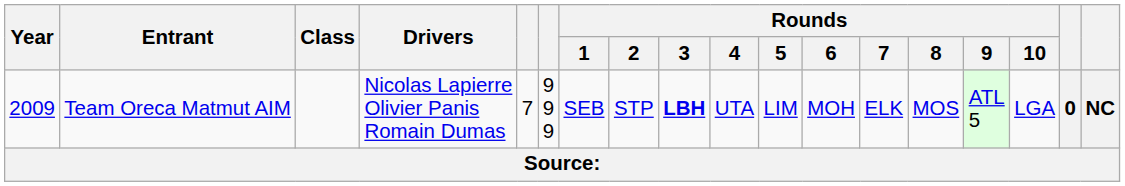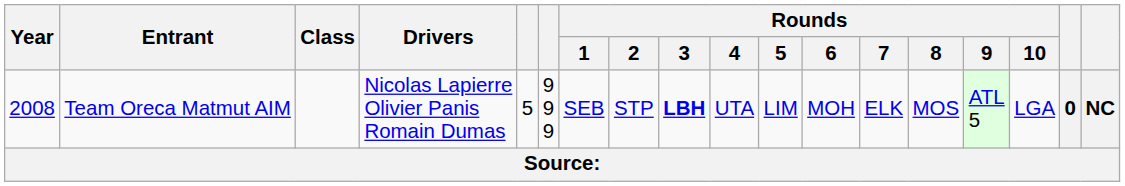Team Oreca Matmut AIM | Year: 2009 -> 2008
Team Oreca Matmut AIM | column 5: 7 -> 5
